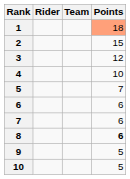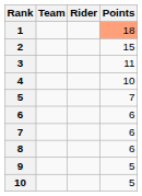columns swapped: Rider <-> Team
3 | Points: 12 -> 11
8 | Points: bold -> normal
